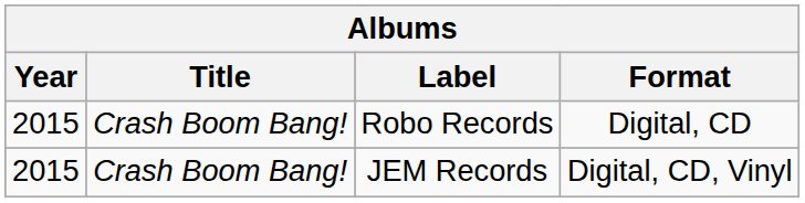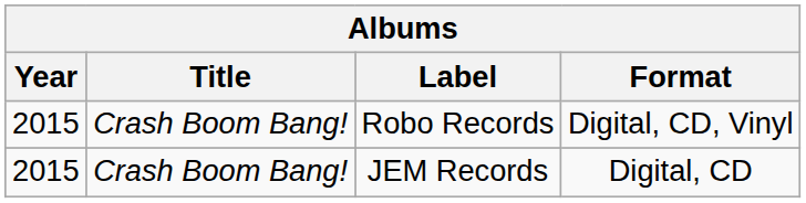Robo Records | Format: Digital, CD -> Digital, CD, Vinyl
JEM Records | Format: Digital, CD, Vinyl -> Digital, CD
